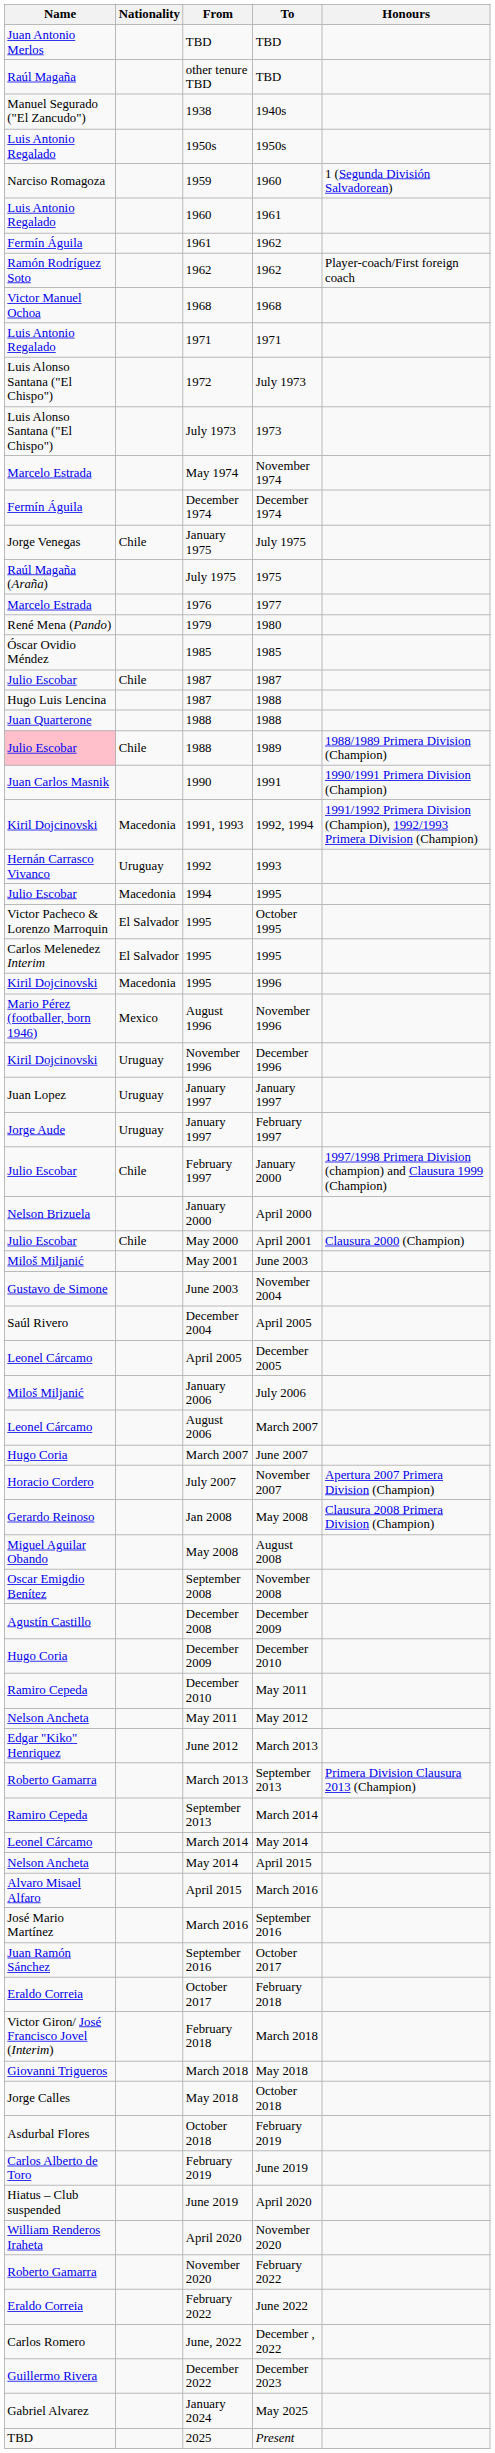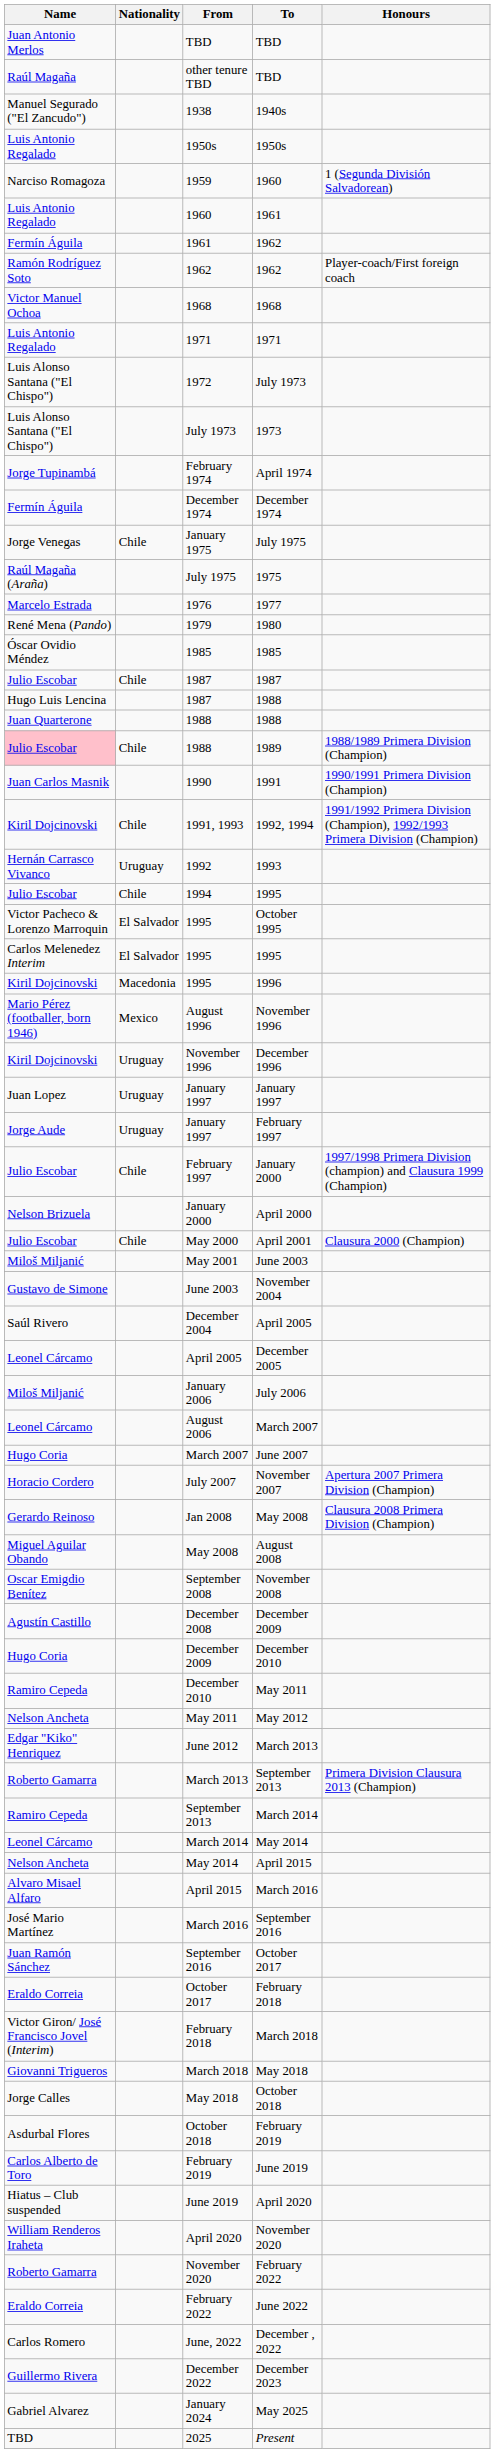+ row: Jorge Tupinambá | February 1974 | April 1974
- row: Marcelo Estrada | May 1974 | November 1974
1992, 1994 | Nationality: Macedonia -> Chile
1994 / 1995 | Nationality: Macedonia -> Chile
